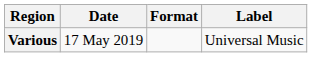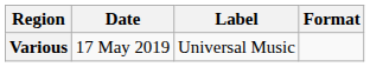columns swapped: Format <-> Label
